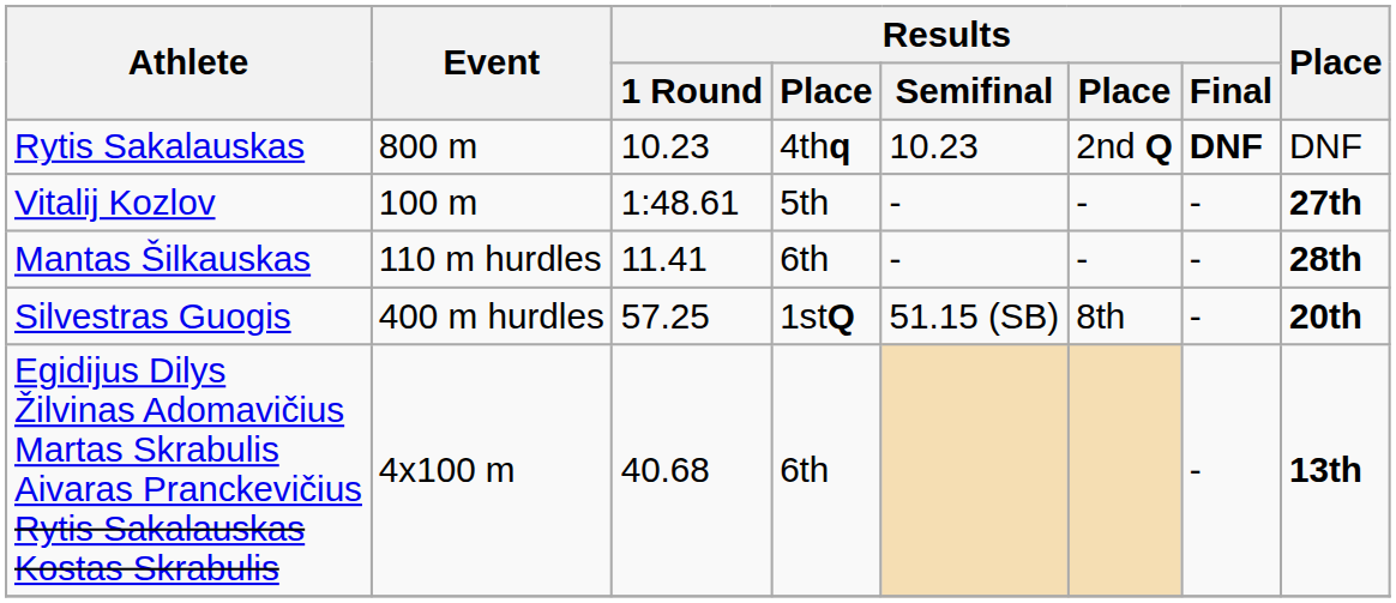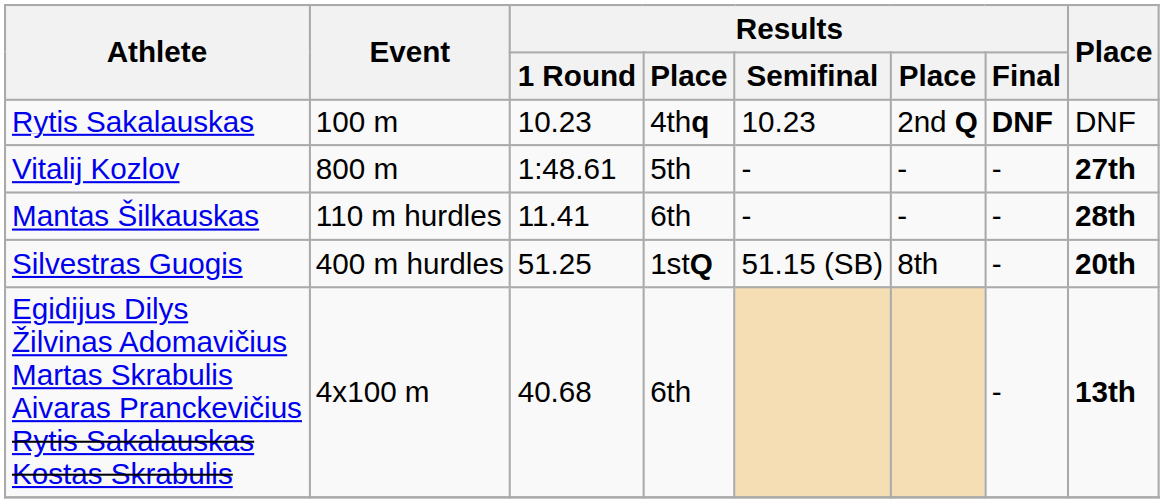Rytis Sakalauskas | Event: 800 m -> 100 m
Vitalij Kozlov | Event: 100 m -> 800 m
Silvestras Guogis | Results / 1 Round: 57.25 -> 51.25
